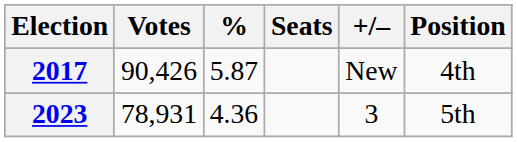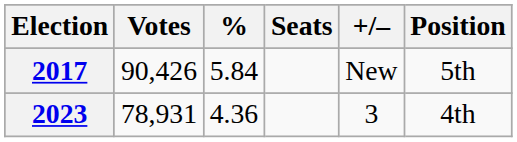2017 | %: 5.87 -> 5.84
2017 | Position: 4th -> 5th
2023 | Position: 5th -> 4th
